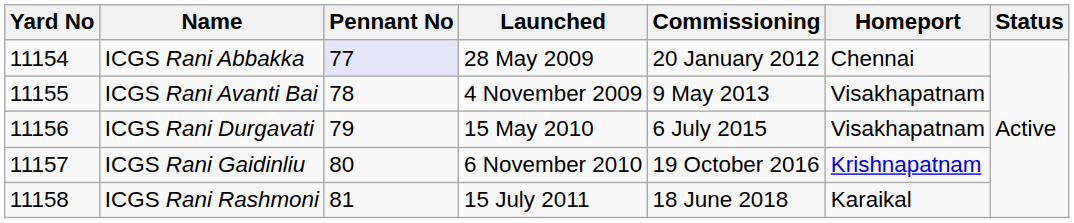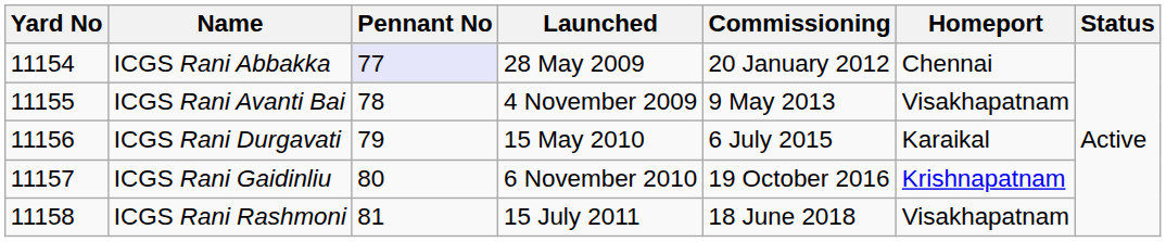ICGS Rani Durgavati | Homeport: Visakhapatnam -> Karaikal
ICGS Rani Rashmoni | Homeport: Karaikal -> Visakhapatnam
